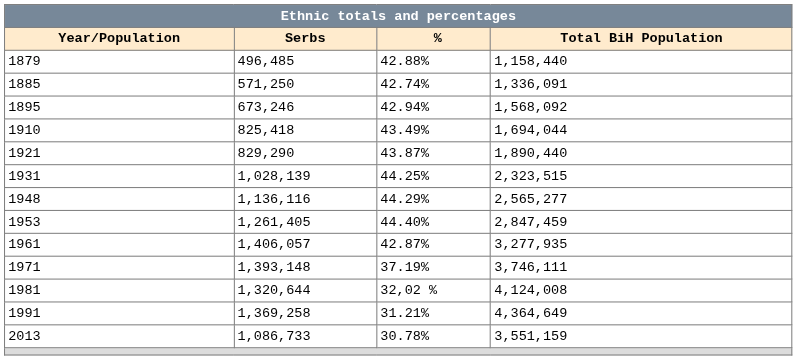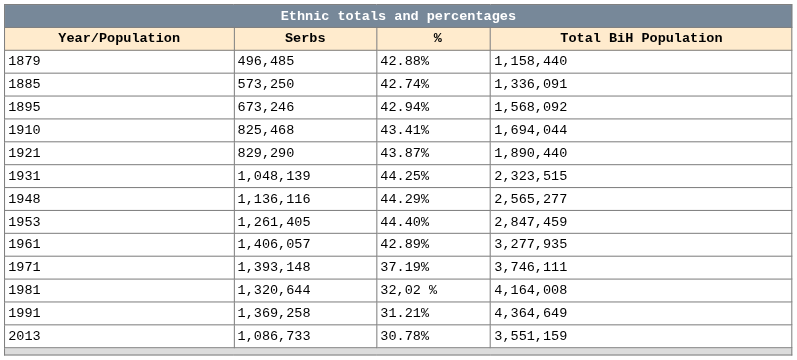1885 | Serbs: 571,250 -> 573,250
1910 | Serbs: 825,418 -> 825,468
1910 | %: 43.49% -> 43.41%
1931 | Serbs: 1,028,139 -> 1,048,139
1961 | %: 42.87% -> 42.89%
1981 | Total BiH Population: 4,124,008 -> 4,164,008
